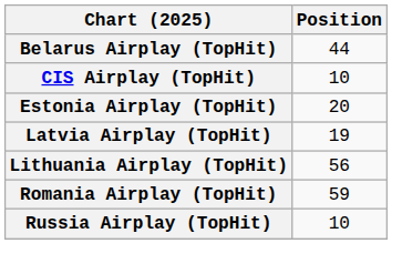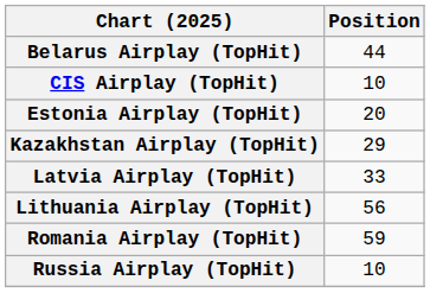+ row: Kazakhstan Airplay (TopHit) | 29
Latvia Airplay (TopHit) | Position: 19 -> 33
